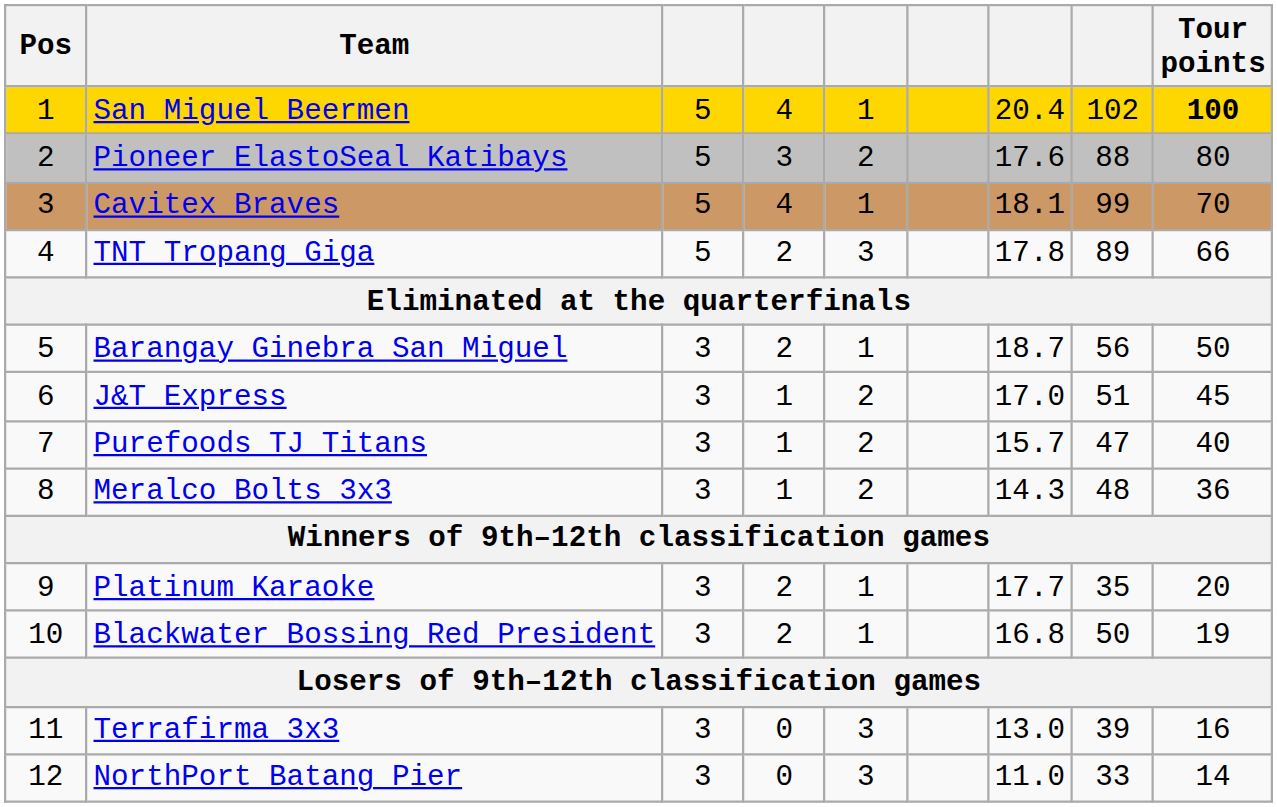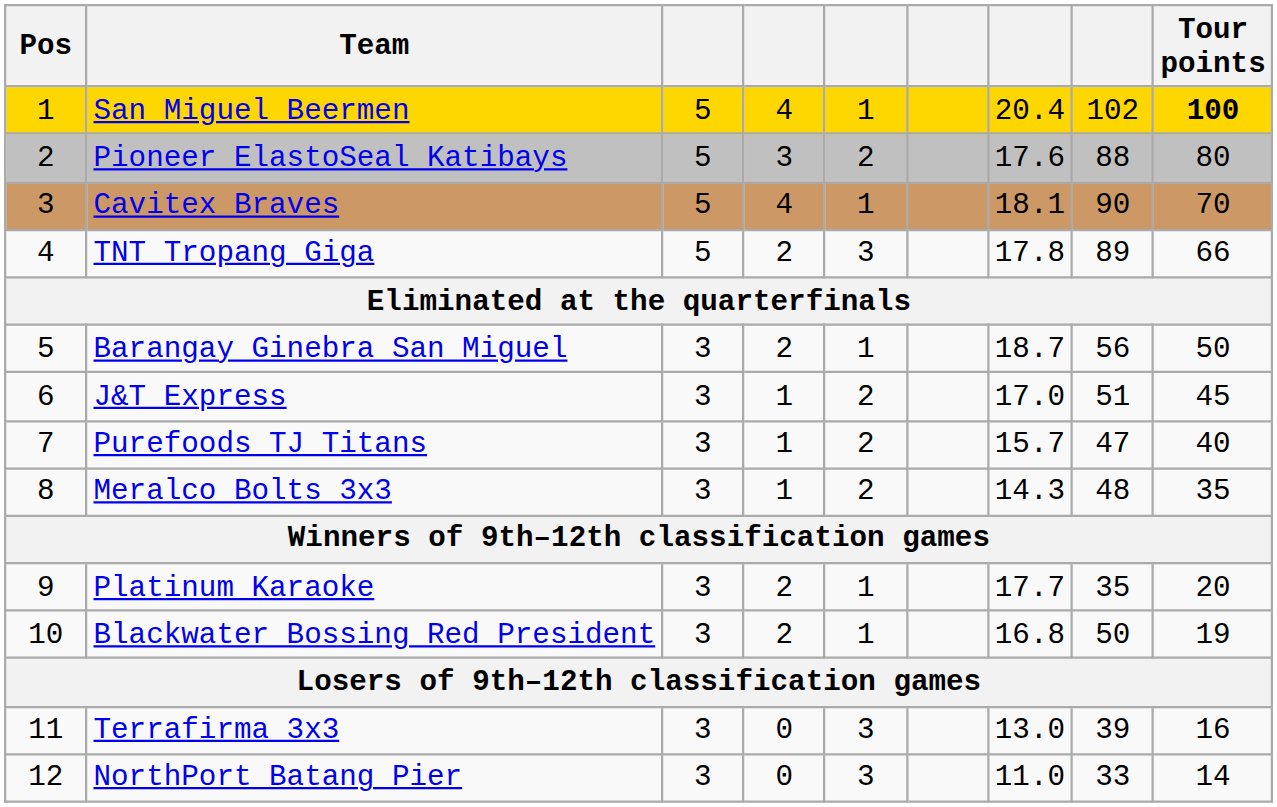Cavitex Braves | column 8: 99 -> 90
Meralco Bolts 3x3 | Tour points: 36 -> 35
